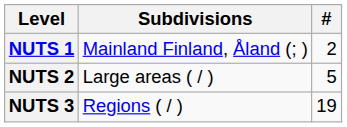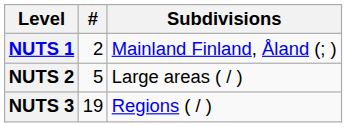columns swapped: Subdivisions <-> #
